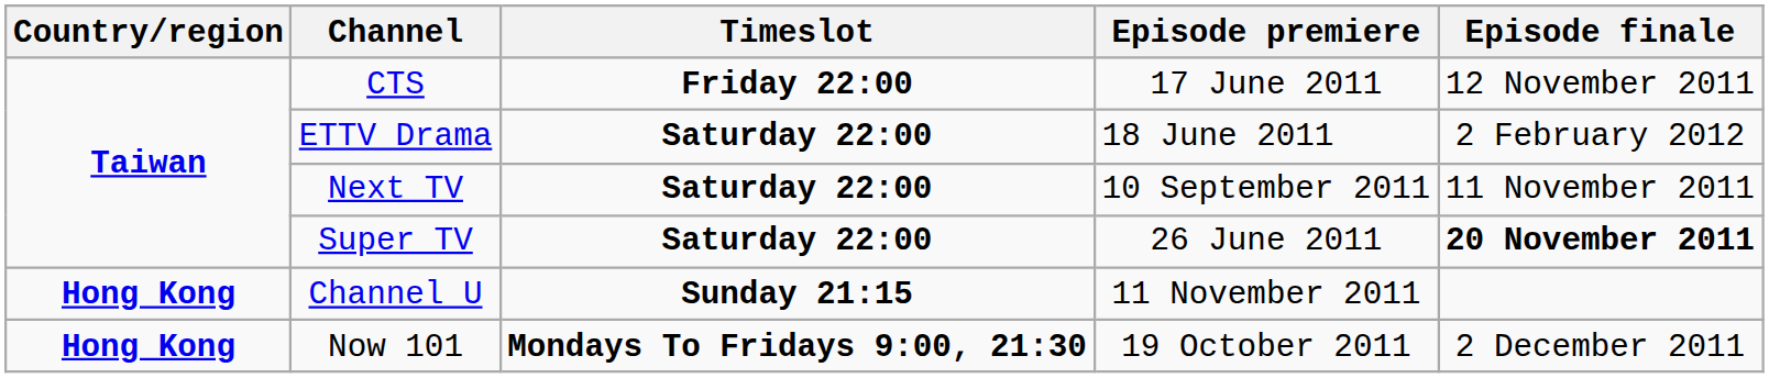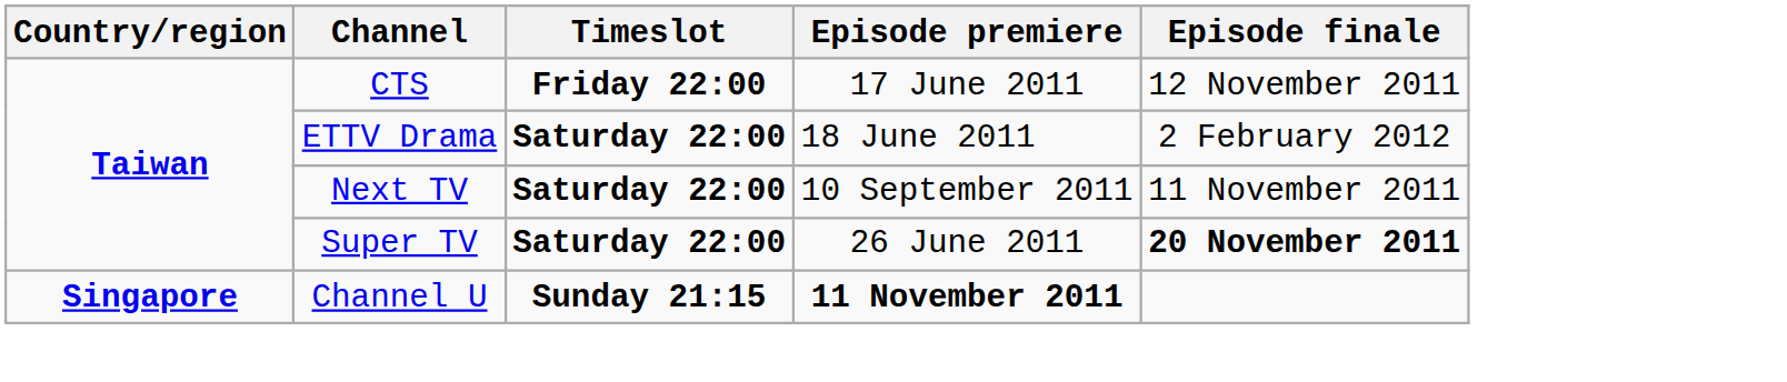Channel U | Country/region: Hong Kong -> Singapore
Channel U | Episode premiere: normal -> bold
- row: Hong Kong | Now 101 | Mondays To Fridays 9:00, 21:30 | 19 October 2011 | 2 December 2011
